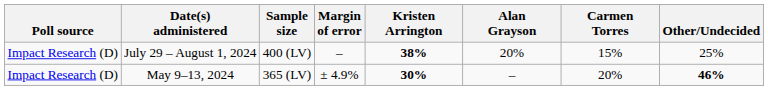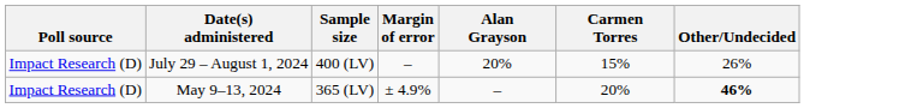- column: Kristen Arrington | 38% | 30%
July 29 – August 1, 2024 | Other/Undecided: 25% -> 26%
